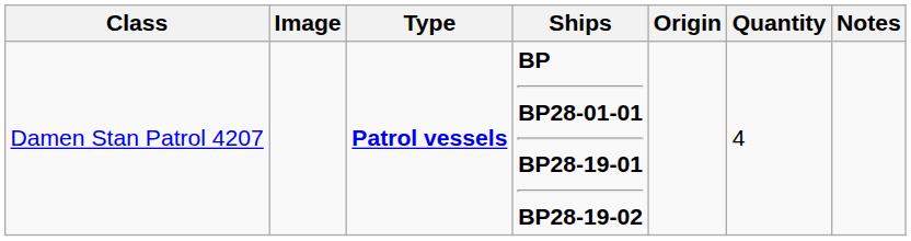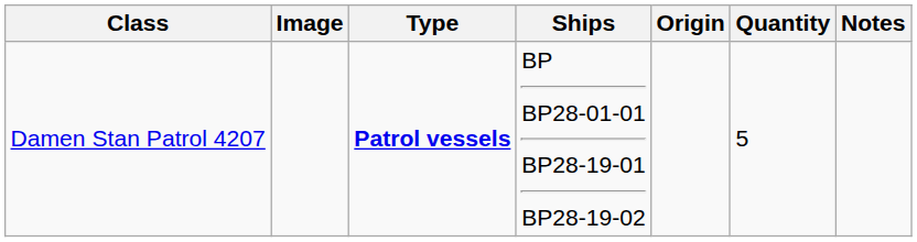Damen Stan Patrol 4207 | Ships: bold -> normal
Damen Stan Patrol 4207 | Quantity: 4 -> 5
